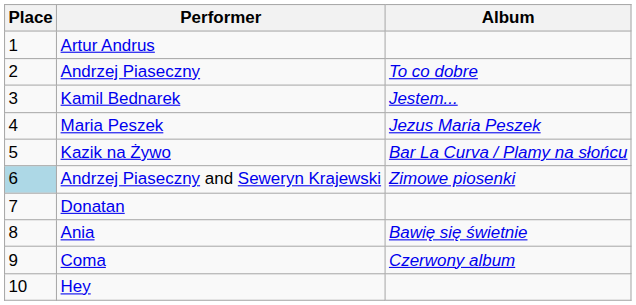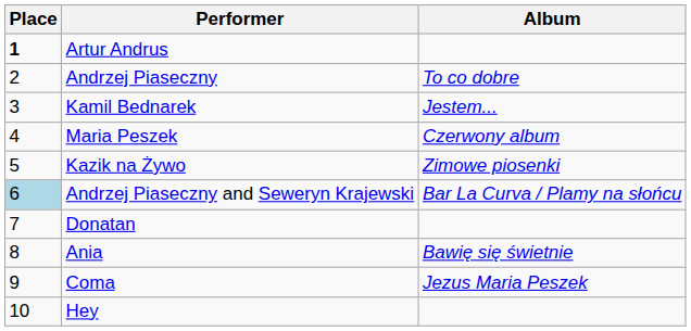Artur Andrus | Place: normal -> bold
Maria Peszek | Album: Jezus Maria Peszek -> Czerwony album
Kazik na Żywo | Album: Bar La Curva / Plamy na słońcu -> Zimowe piosenki
Andrzej Piaseczny and Seweryn Krajewski | Album: Zimowe piosenki -> Bar La Curva / Plamy na słońcu
Coma | Album: Czerwony album -> Jezus Maria Peszek
